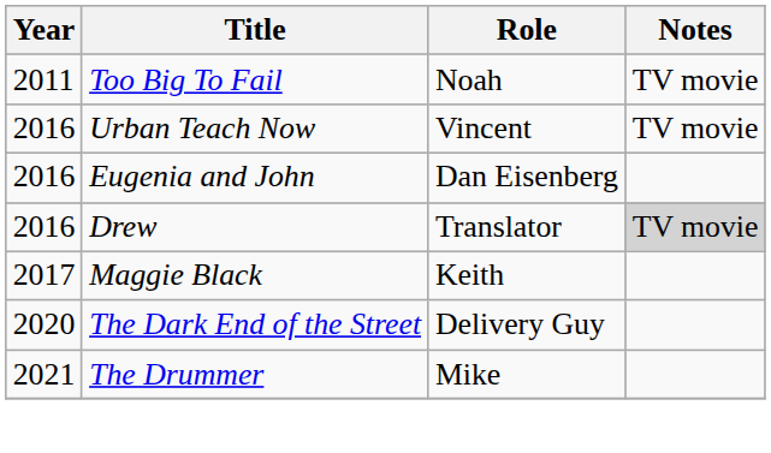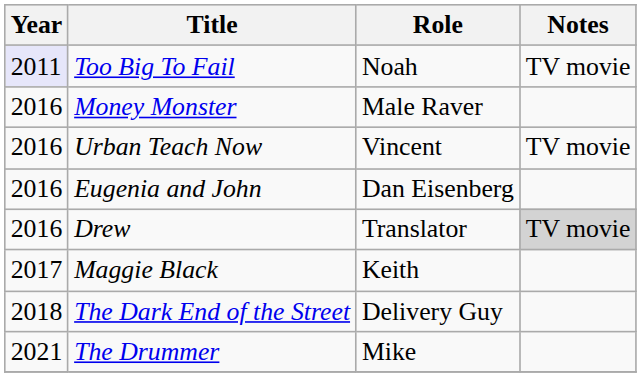Too Big To Fail | Year: no background -> lavender background
+ row: 2016 | Money Monster | Male Raver
The Dark End of the Street | Year: 2020 -> 2018
